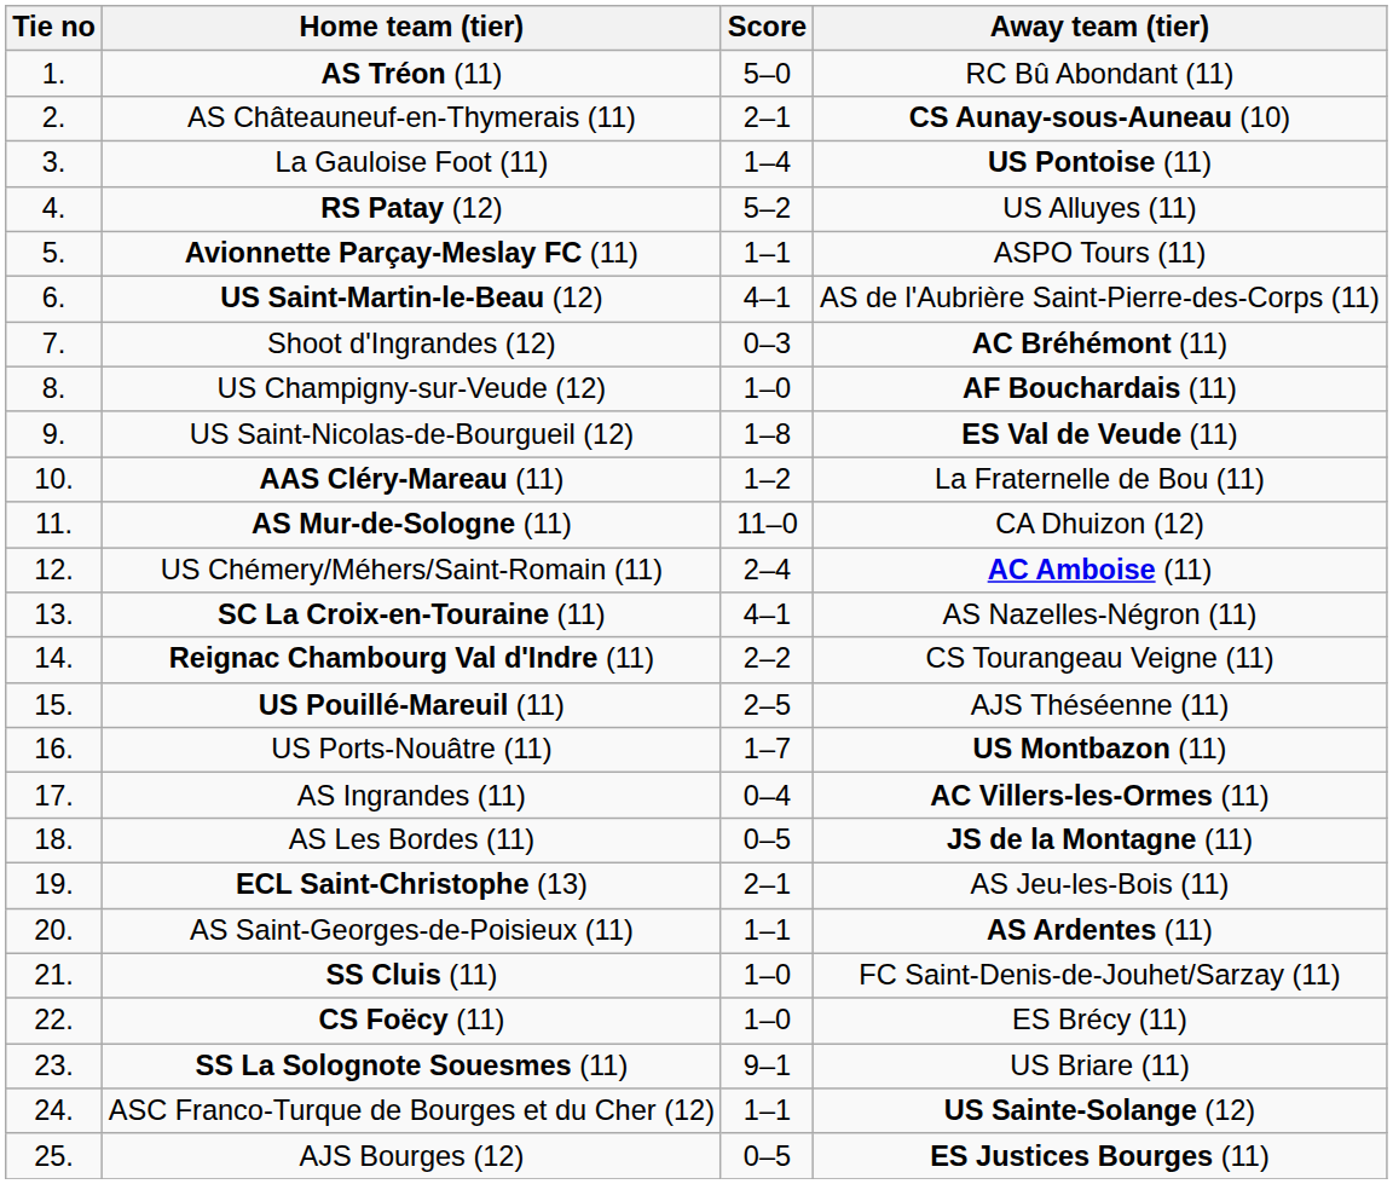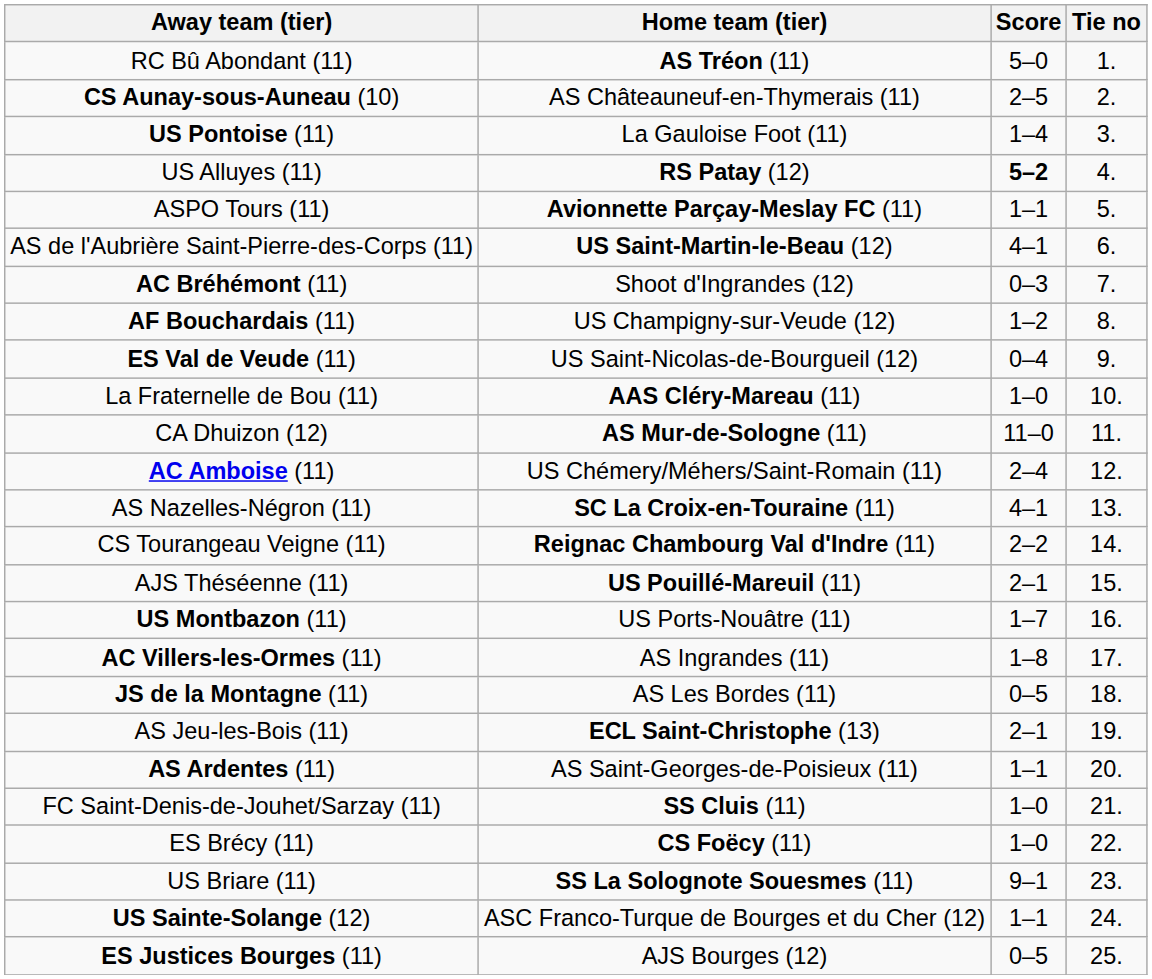columns swapped: Tie no <-> Away team (tier)
AS Châteauneuf-en-Thymerais (11) | Score: 2–1 -> 2–5
RS Patay (12) | Score: normal -> bold
US Champigny-sur-Veude (12) | Score: 1–0 -> 1–2
US Saint-Nicolas-de-Bourgueil (12) | Score: 1–8 -> 0–4
AAS Cléry-Mareau (11) | Score: 1–2 -> 1–0
US Pouillé-Mareuil (11) | Score: 2–5 -> 2–1
AS Ingrandes (11) | Score: 0–4 -> 1–8
